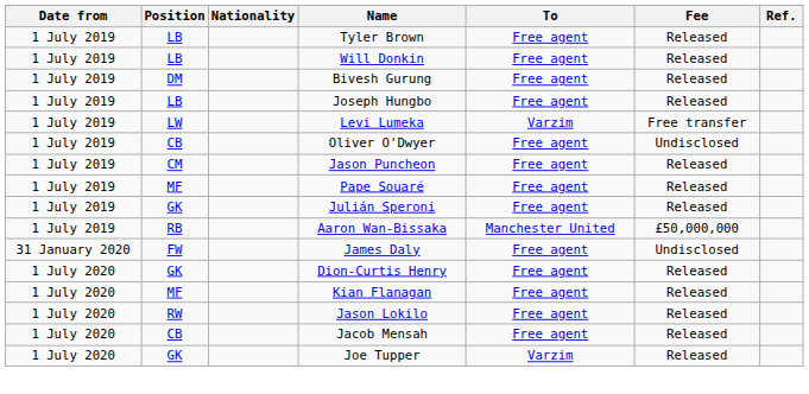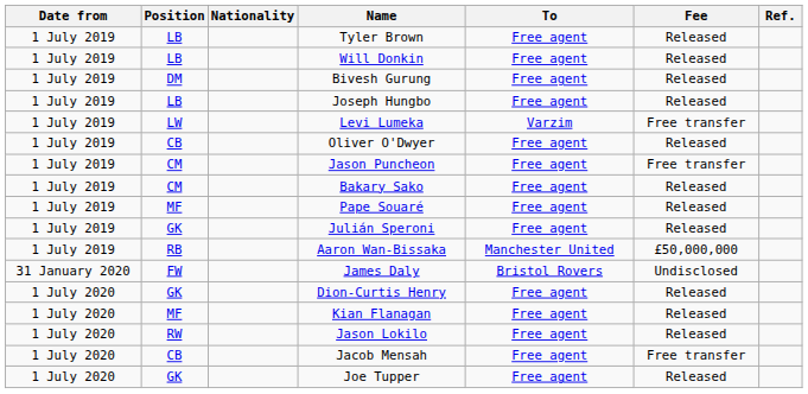Oliver O'Dwyer | Fee: Undisclosed -> Released
Jason Puncheon | Fee: Released -> Free transfer
+ row: 1 July 2019 | CM | Bakary Sako | Free agent | Released
James Daly | To: Free agent -> Bristol Rovers
Jacob Mensah | Fee: Released -> Free transfer
Joe Tupper | To: Varzim -> Free agent
